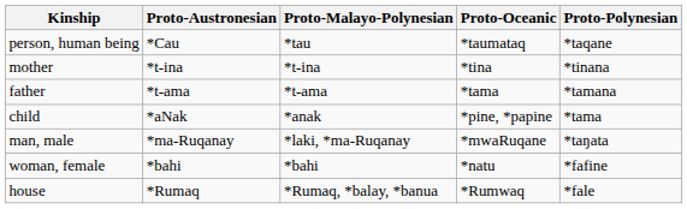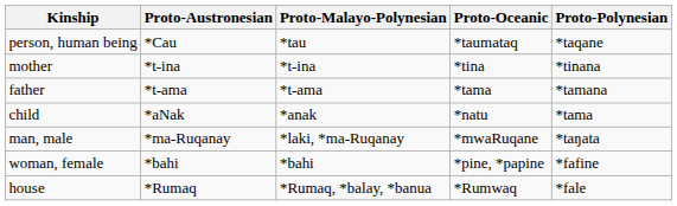child | Proto-Oceanic: *pine, *papine -> *natu
woman, female | Proto-Oceanic: *natu -> *pine, *papine
